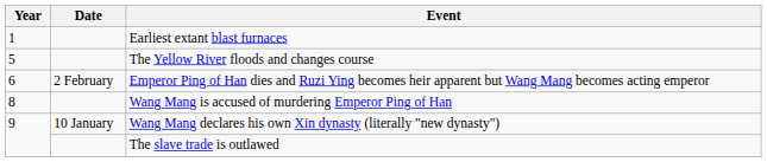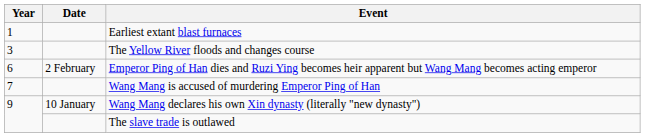The Yellow River floods and changes course | Year: 5 -> 3
Wang Mang is accused of murdering Emperor Ping of Han | Year: 8 -> 7
